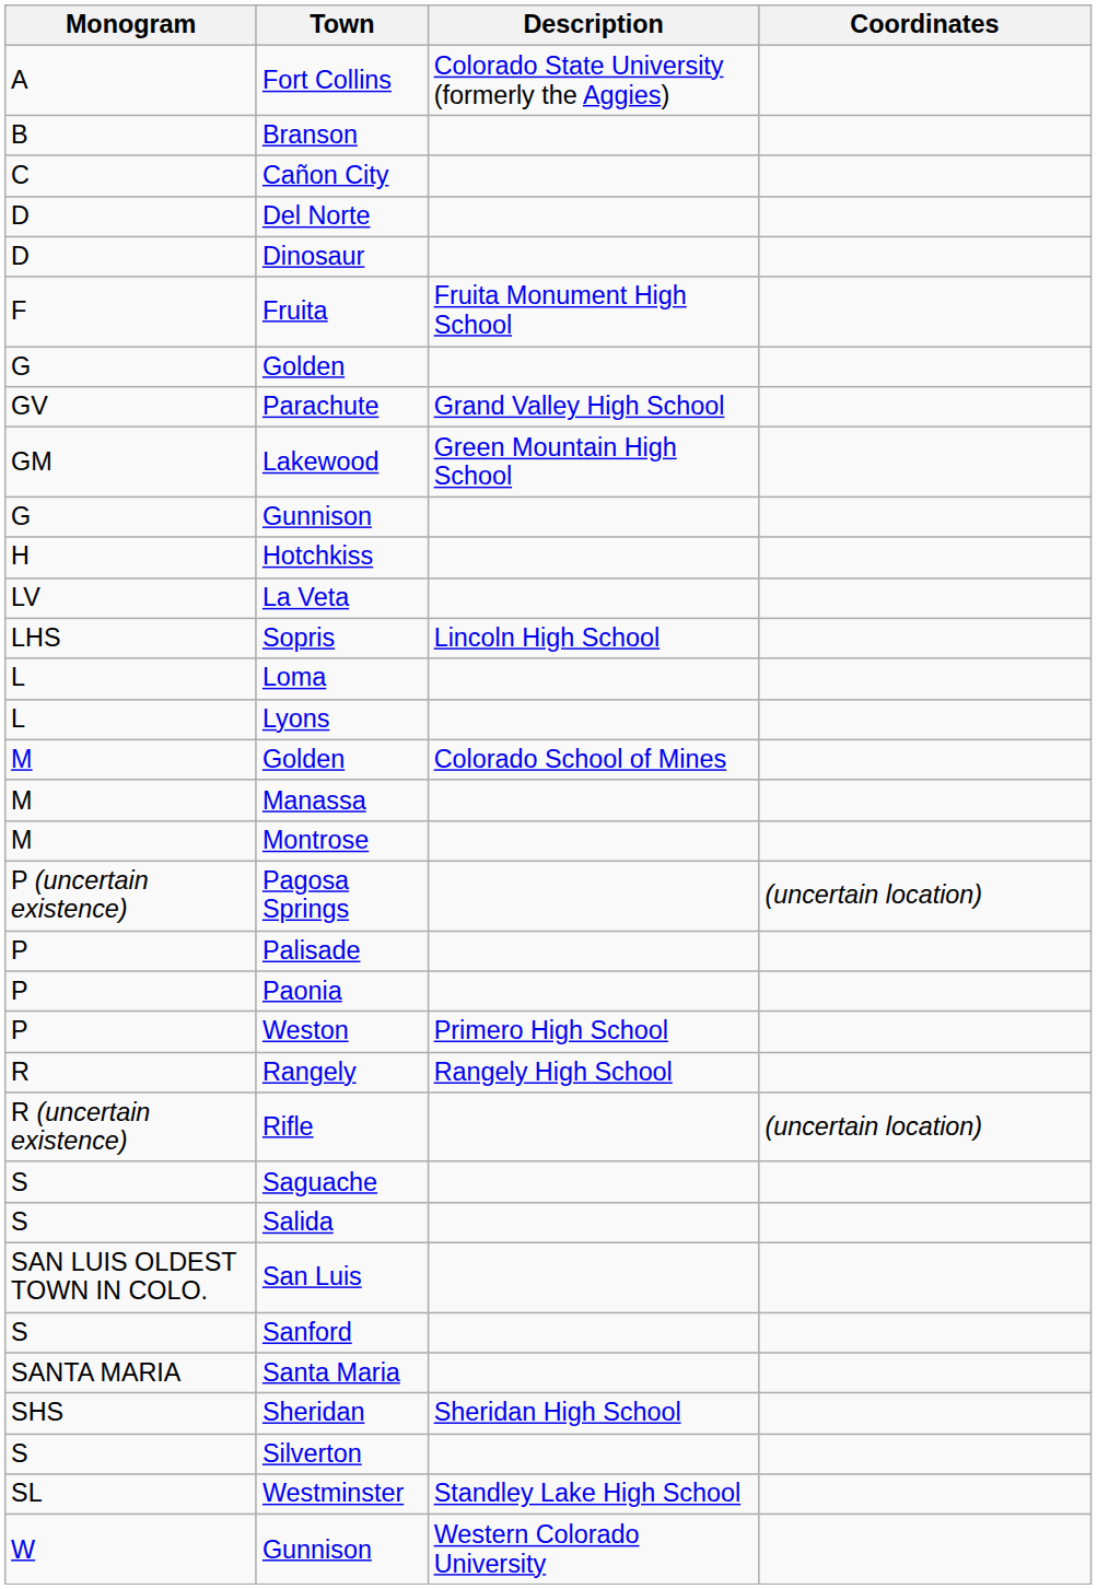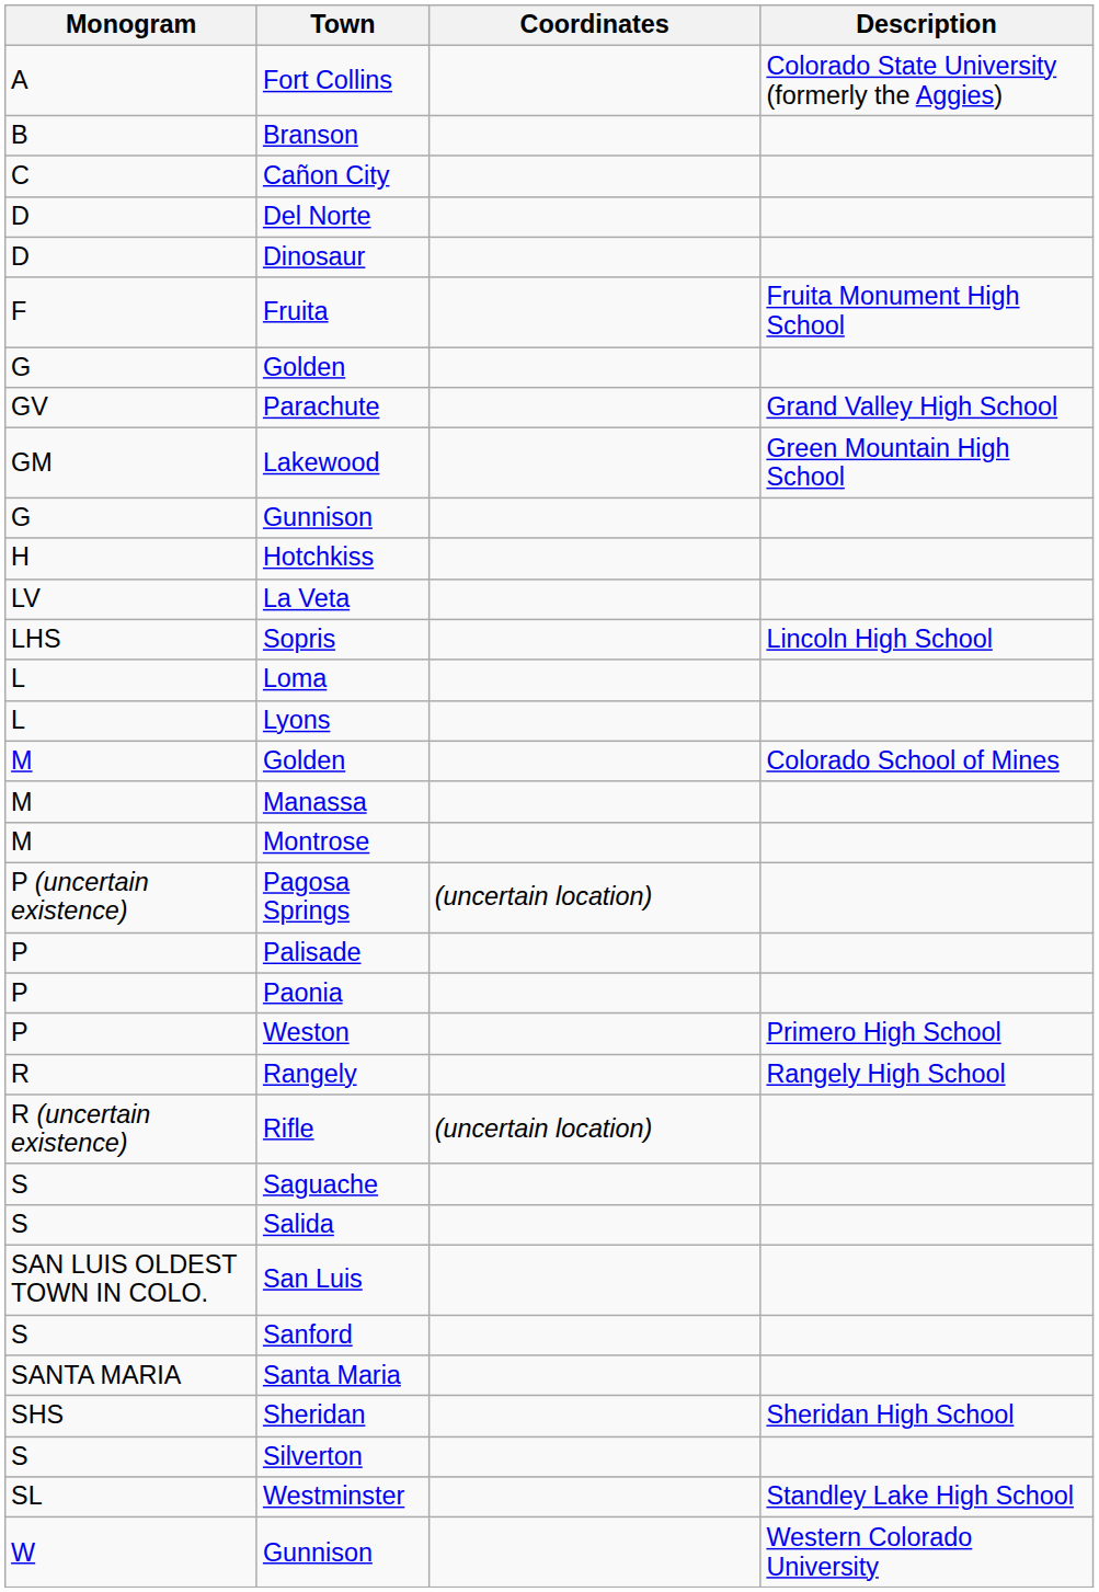columns swapped: Description <-> Coordinates
